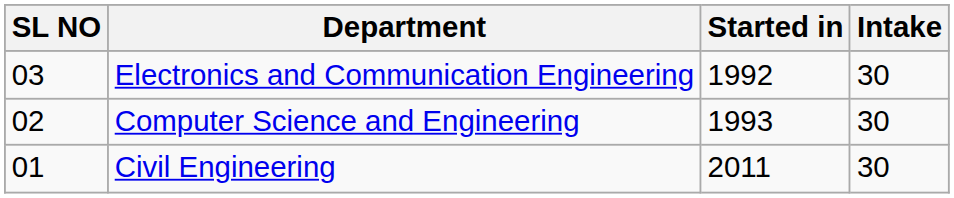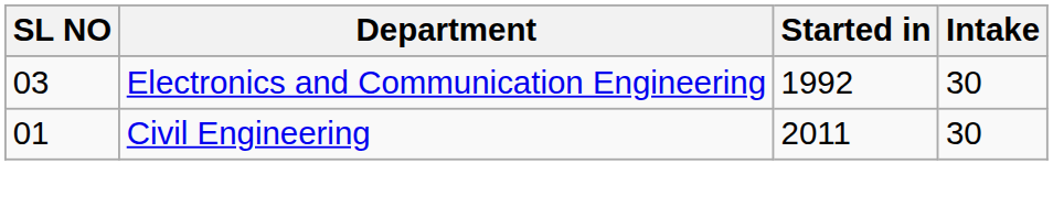- row: 02 | Computer Science and Engineering | 1993 | 30
